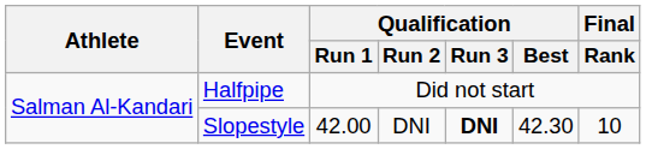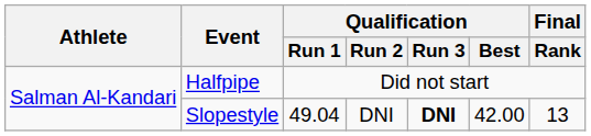Slopestyle | Qualification / Run 1: 42.00 -> 49.04
Slopestyle | Qualification / Best: 42.30 -> 42.00
Slopestyle | Final / Rank: 10 -> 13
